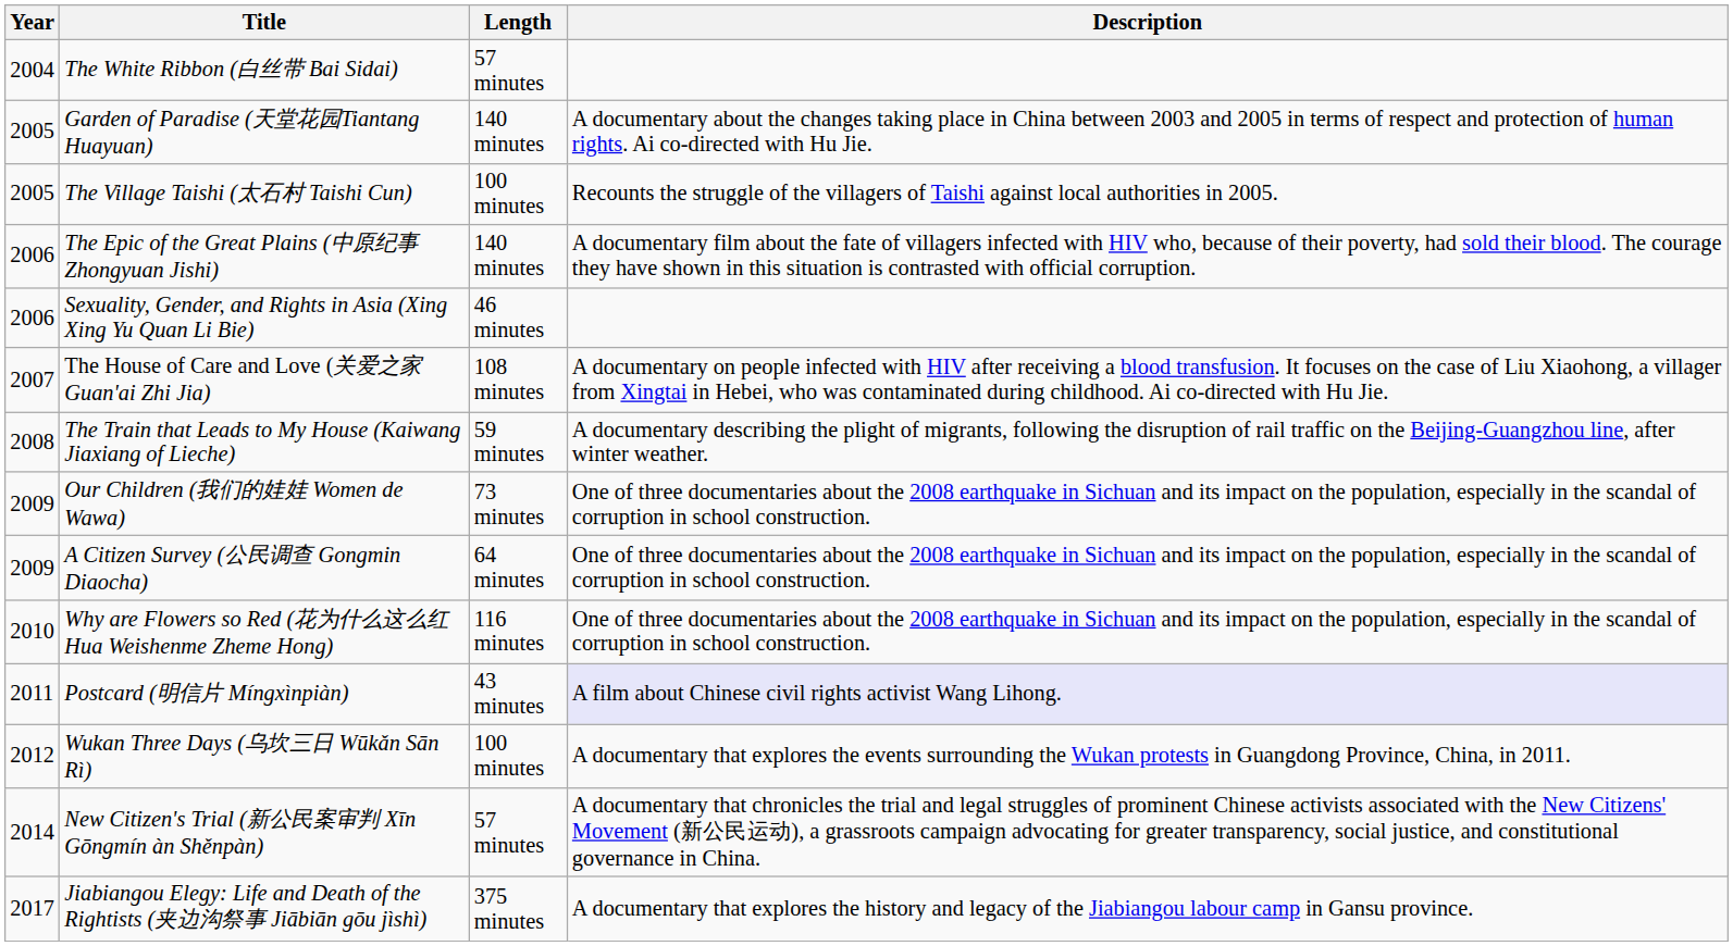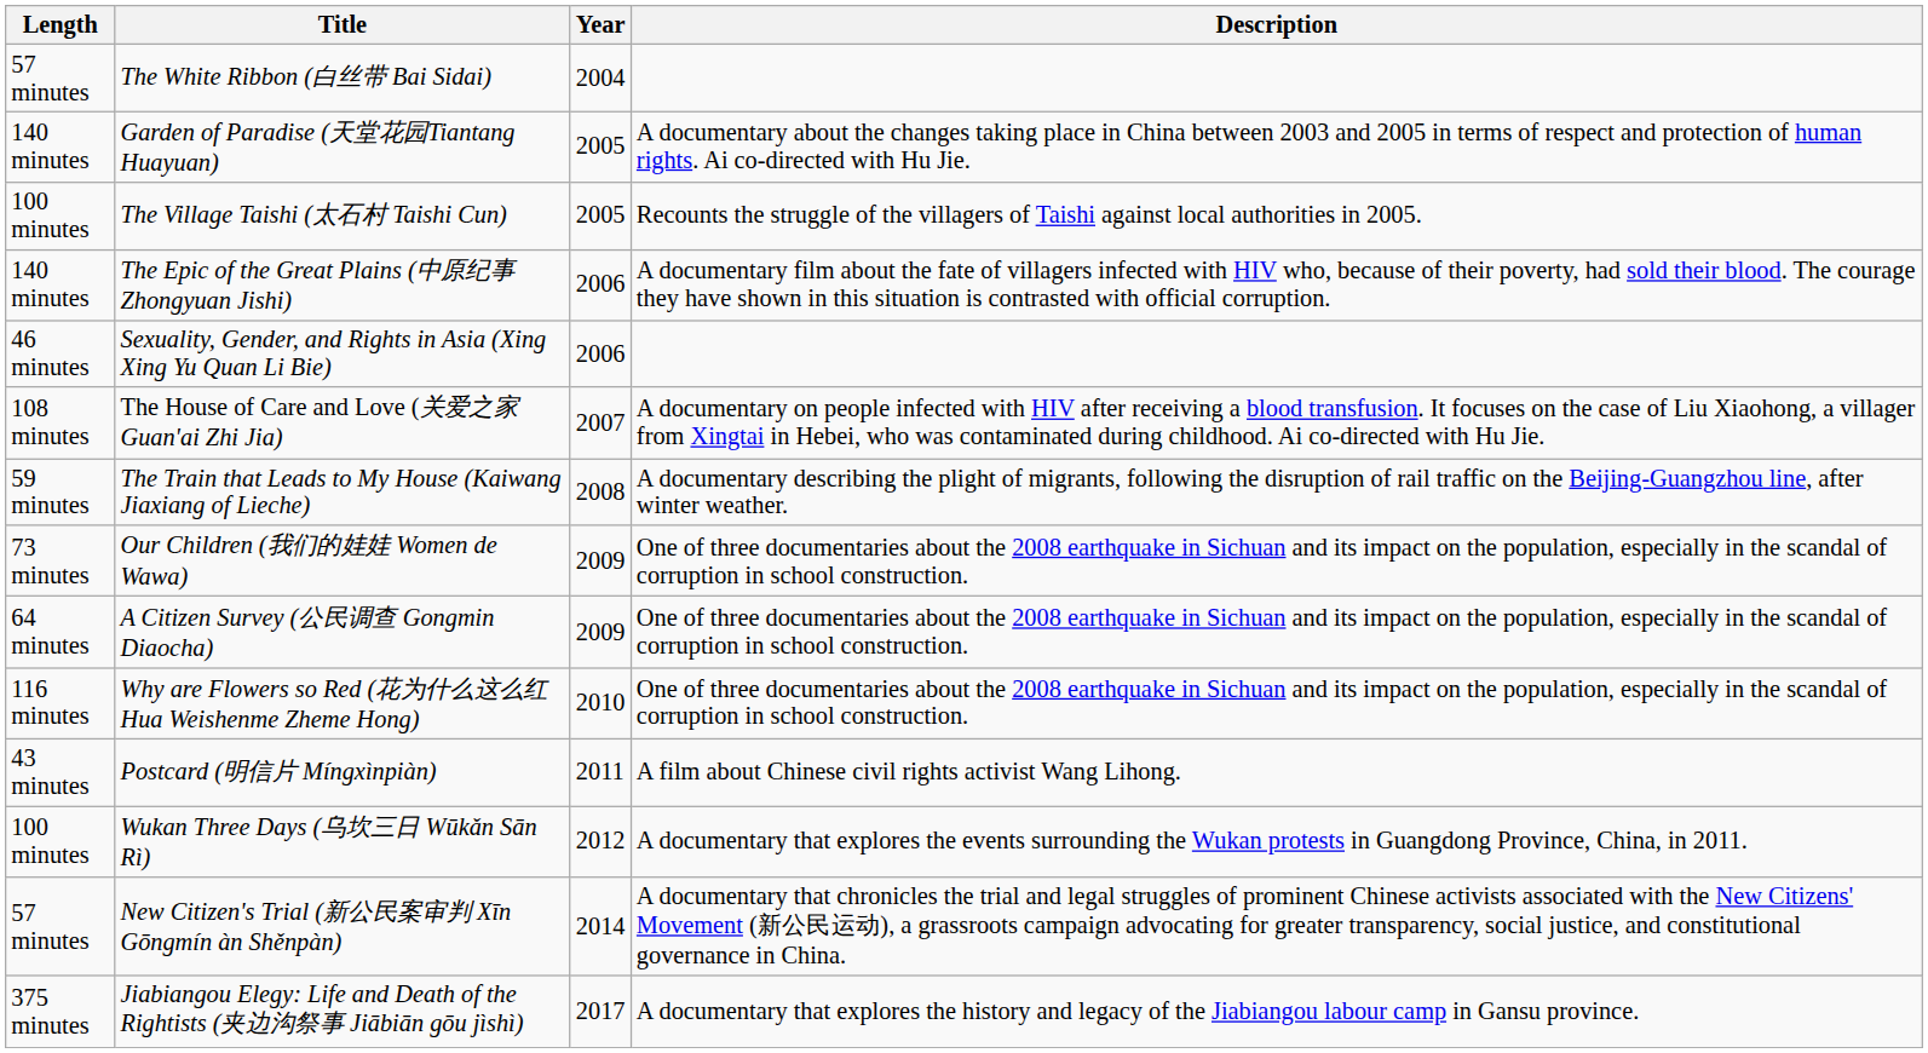columns swapped: Year <-> Length
Postcard (明信片 Míngxìnpiàn) | Description: lavender background -> no background
